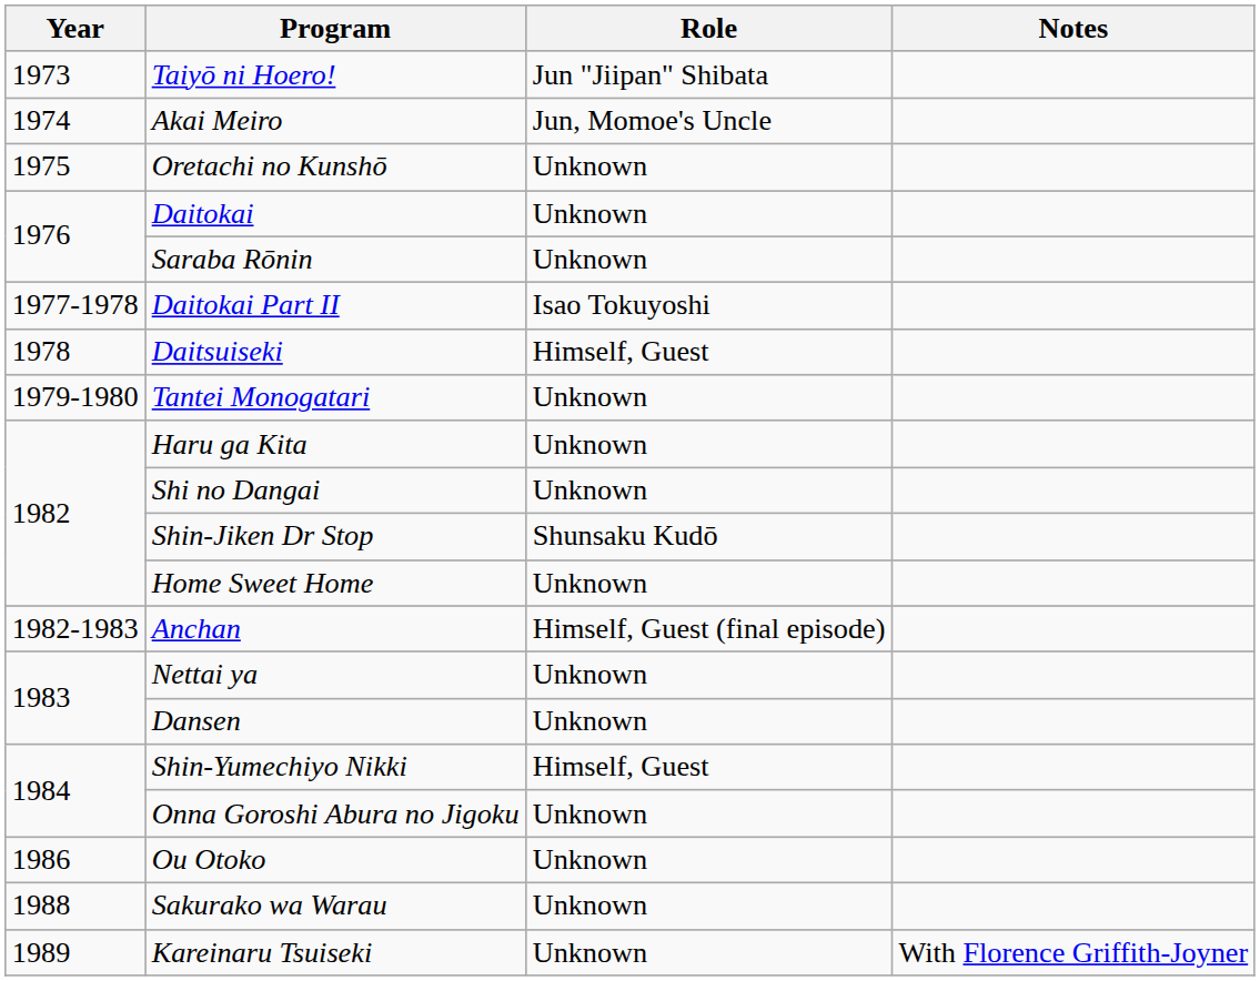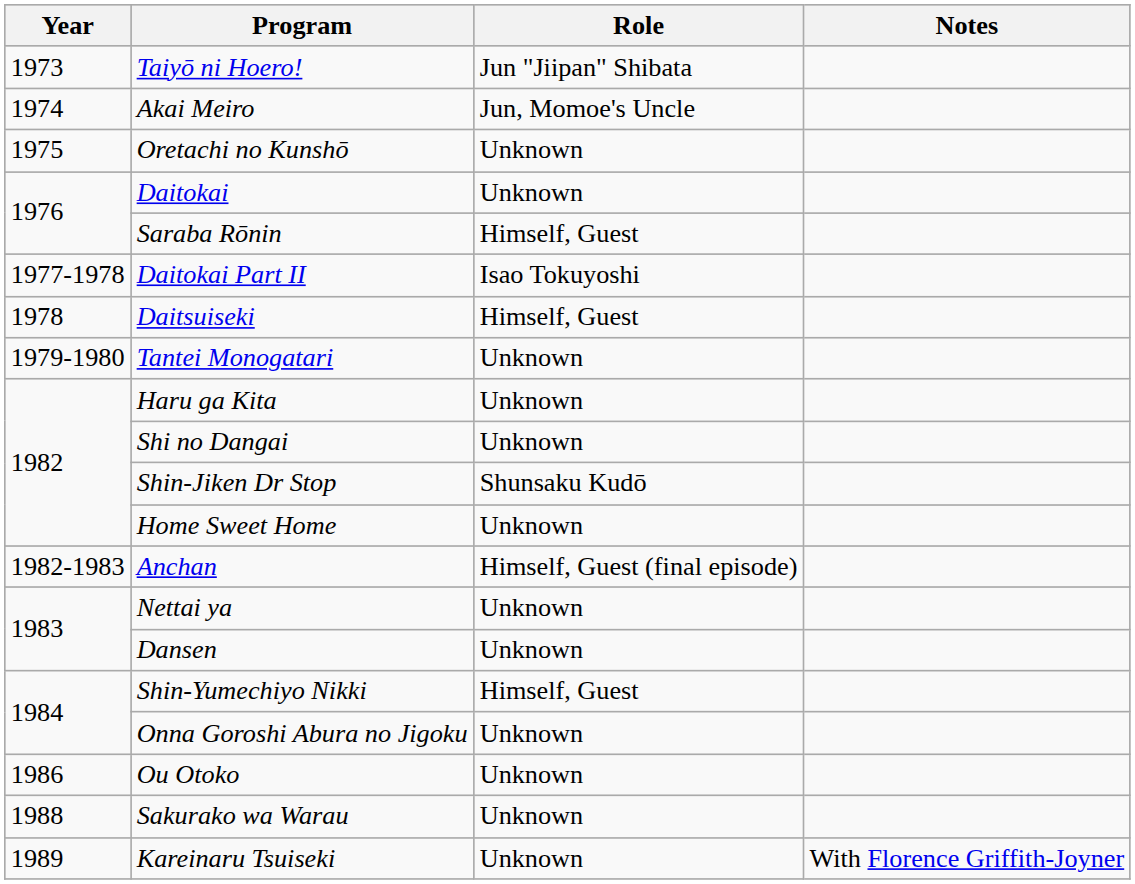Saraba Rōnin | Role: Unknown -> Himself, Guest
